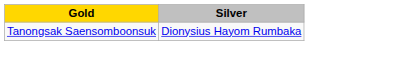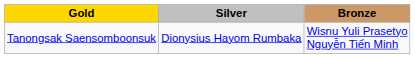+ column: Bronze | Wisnu Yuli Prasetyo Nguyễn Tiến Minh
